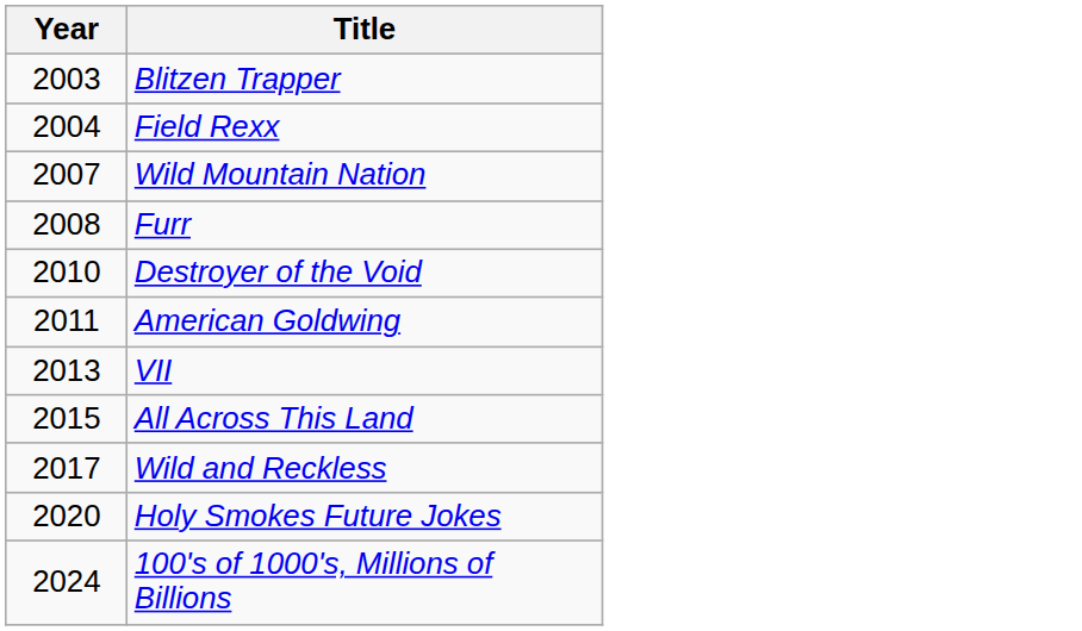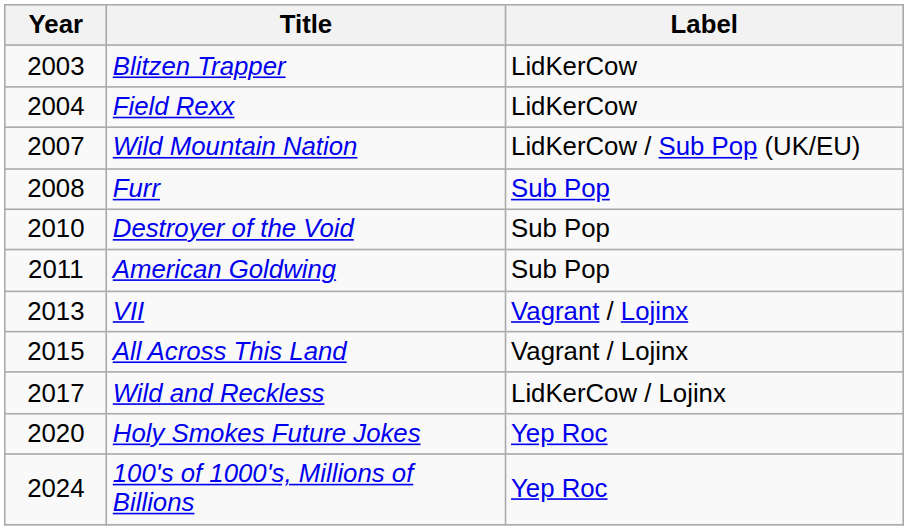+ column: Label | LidKerCow | LidKerCow | LidKerCow / Sub Pop (UK/EU) | Sub Pop | Sub Pop | Sub Pop | Vagrant / Lojinx | Vagrant / Lojinx | LidKerCow / Lojinx | Yep Roc | Yep Roc
